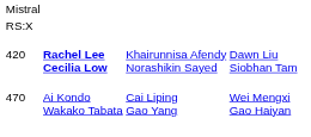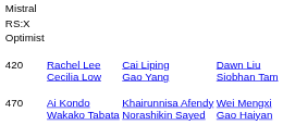+ row: Optimist
420 | column 2: bold -> normal
420 | column 3: Khairunnisa Afendy Norashikin Sayed -> Cai Liping Gao Yang
470 | column 3: Cai Liping Gao Yang -> Khairunnisa Afendy Norashikin Sayed
